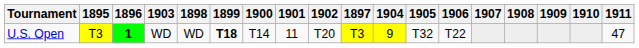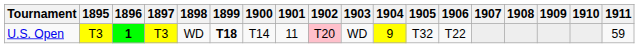columns swapped: 1897 <-> 1903
U.S. Open | 1902: no background -> pink background
U.S. Open | 1911: 47 -> 59
